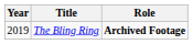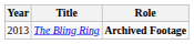The Bling Ring | Year: 2019 -> 2013
